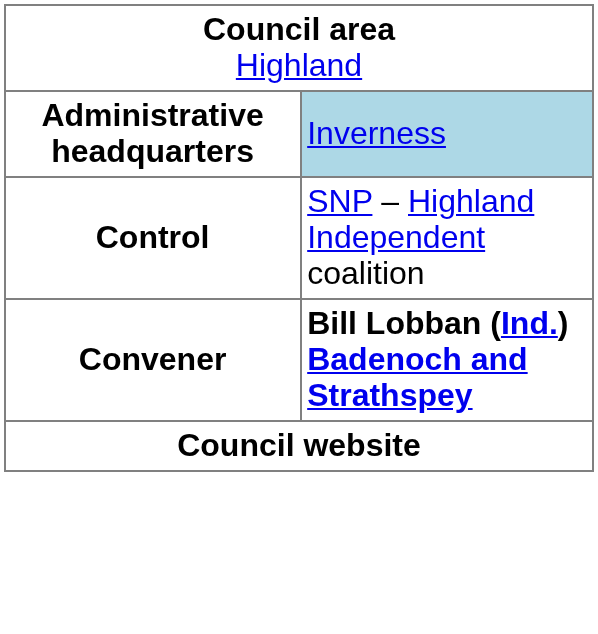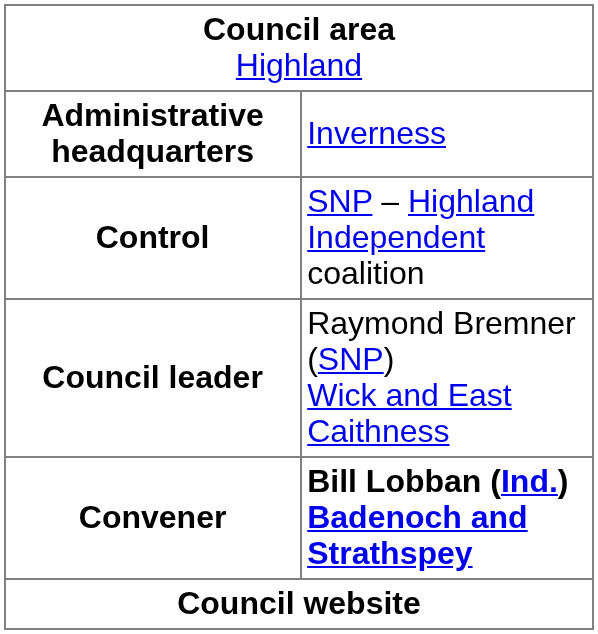Administrative headquarters | column 2: lightblue background -> no background
+ row: Council leader | Raymond Bremner (SNP) Wick and East Caithness
